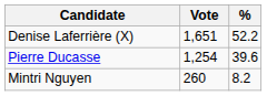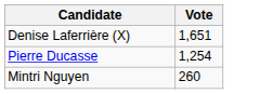- column: % | 52.2 | 39.6 | 8.2
